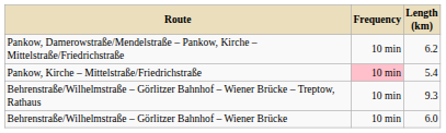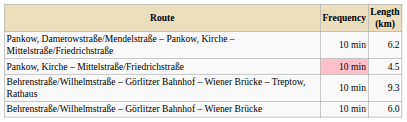Pankow, Kirche – Mittelstraße/Friedrichstraße | Length (km): 5.4 -> 4.5
